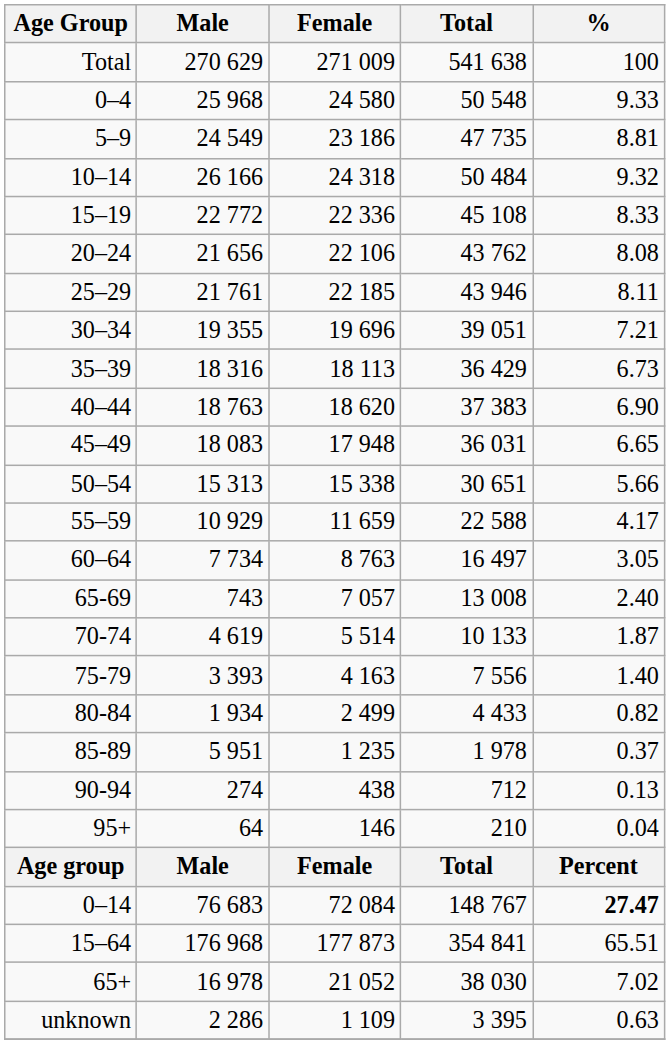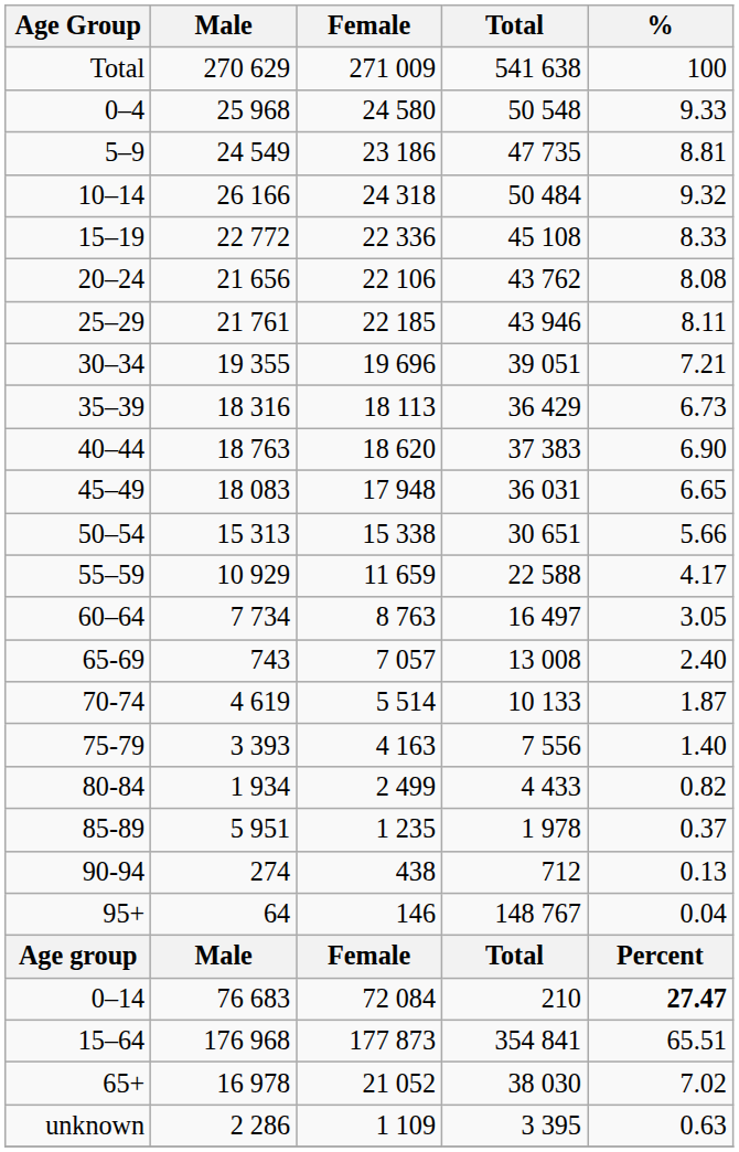95+ | Total: 210 -> 148 767
0–14 | Total: 148 767 -> 210
